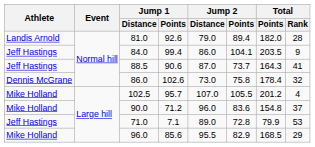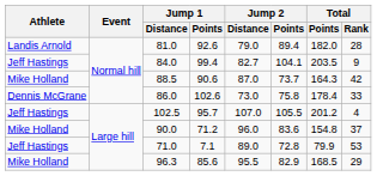99.4 | Jump 2 / Distance: 86.0 -> 82.7
90.6 | Athlete: Jeff Hastings -> Mike Holland
90.6 | Total / Rank: 41 -> 42
102.6 | Total / Rank: 32 -> 33
95.7 | Athlete: Mike Holland -> Jeff Hastings
85.6 | Jump 1 / Distance: 96.0 -> 96.3
